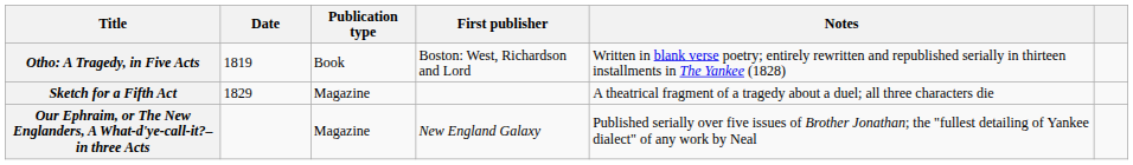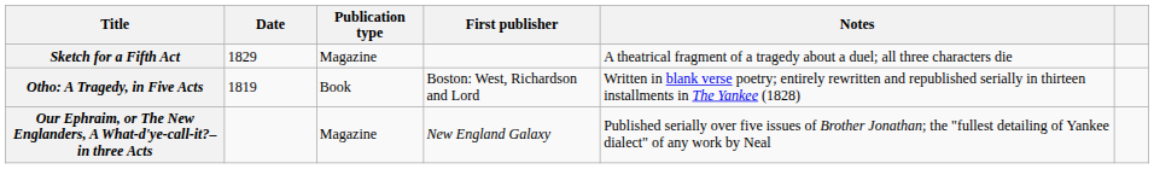rows swapped: Otho: A Tragedy, in Five Acts <-> Sketch for a Fifth Act
